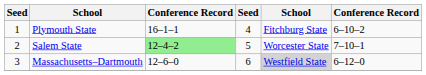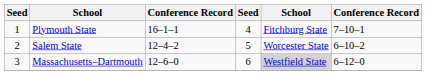Plymouth State | column 6: 6–10–2 -> 7–10–1
Salem State | column 3: lightgreen background -> no background
Salem State | column 6: 7–10–1 -> 6–10–2
